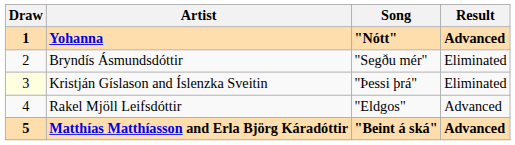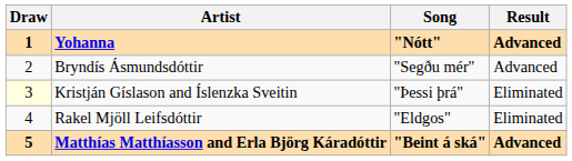Bryndís Ásmundsdóttir | Result: Eliminated -> Advanced
Rakel Mjöll Leifsdóttir | Result: Advanced -> Eliminated
